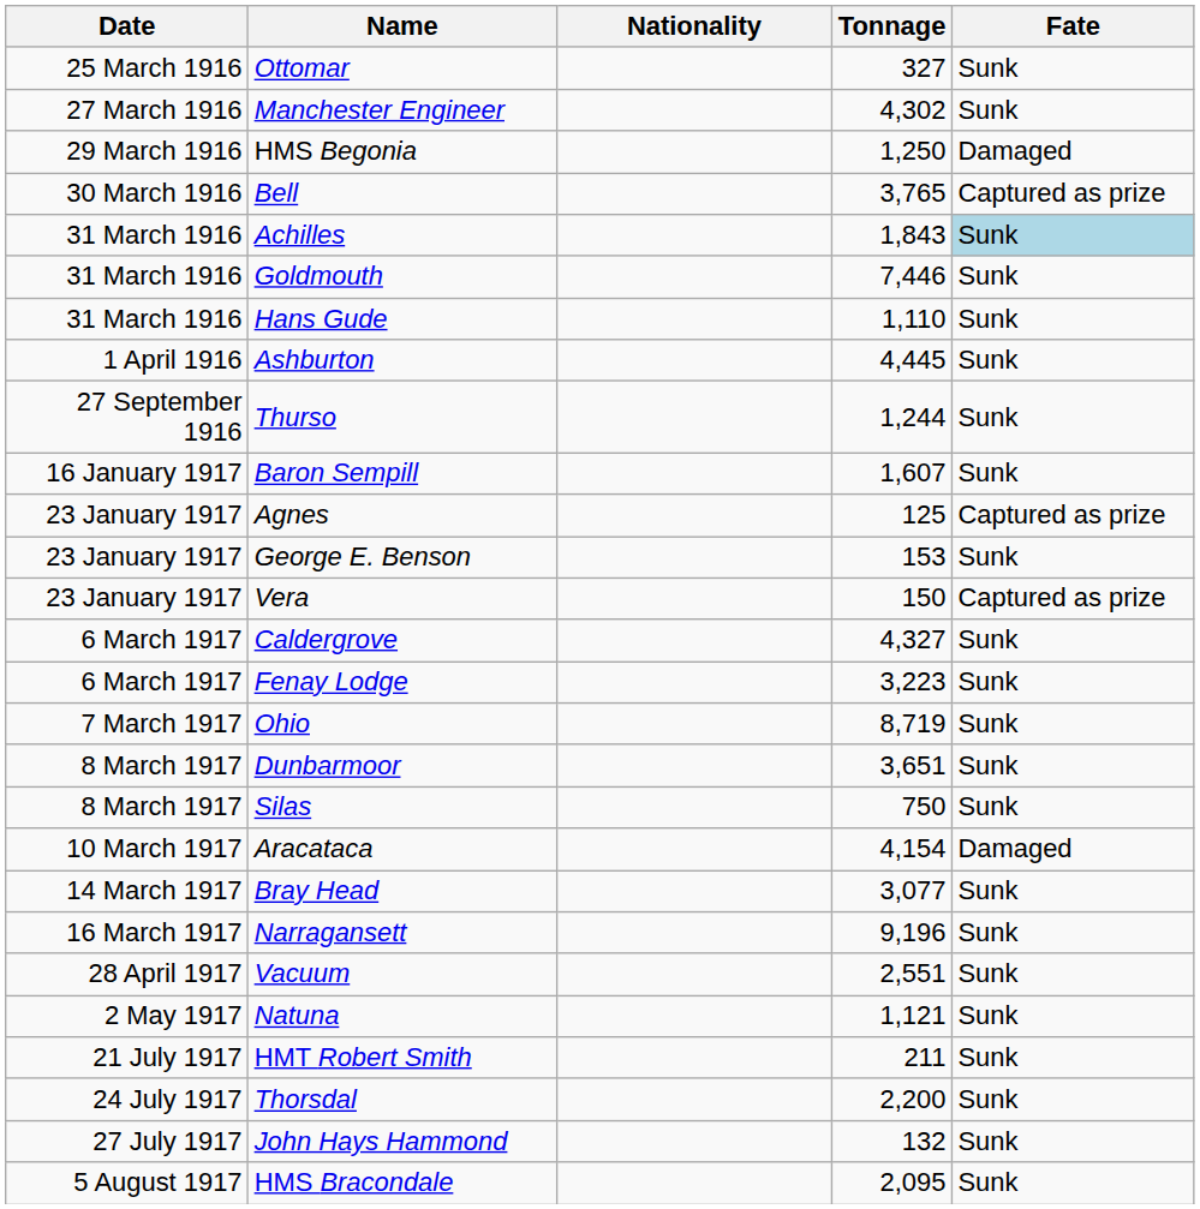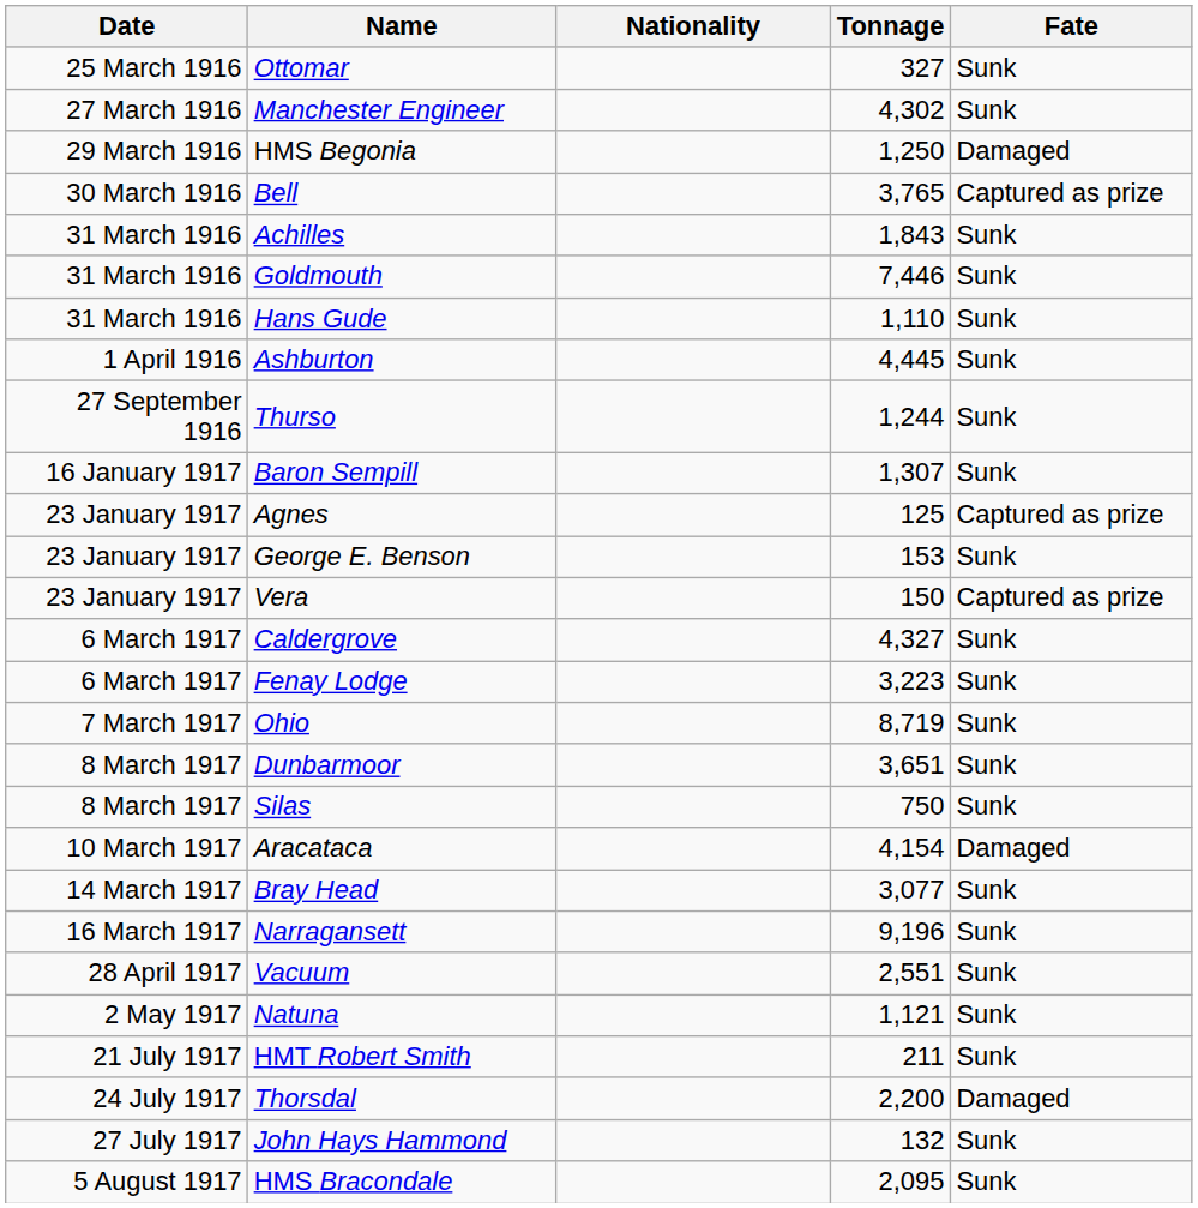Achilles | Fate: lightblue background -> no background
Baron Sempill | Tonnage: 1,607 -> 1,307
Thorsdal | Fate: Sunk -> Damaged
